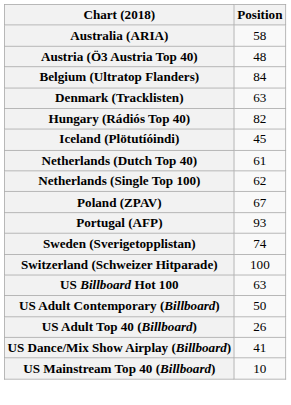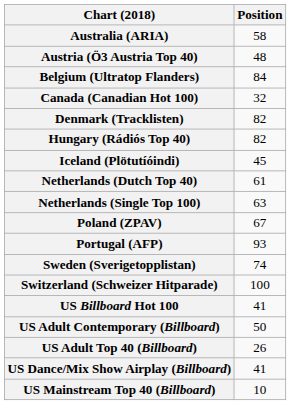+ row: Canada (Canadian Hot 100) | 32
Denmark (Tracklisten) | Position: 63 -> 82
Netherlands (Single Top 100) | Position: 62 -> 63
US Billboard Hot 100 | Position: 63 -> 41
